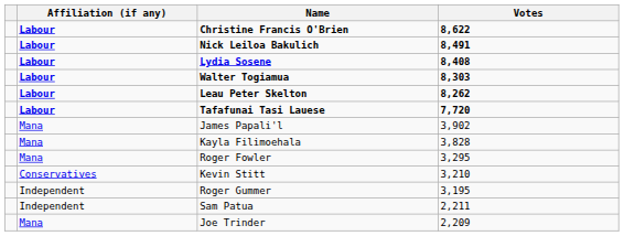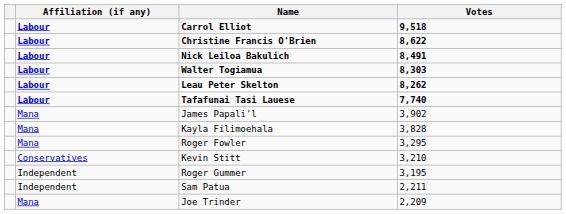+ row: Labour | Carrol Elliot | 9,518
- row: Labour | Lydia Sosene | 8,408
Tafafunai Tasi Lauese | Votes: 7,720 -> 7,740
